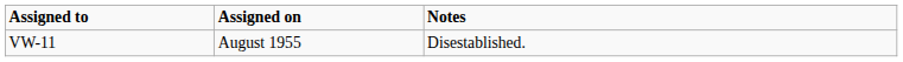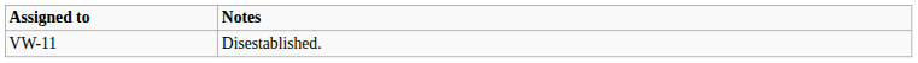- column: Assigned on | August 1955
